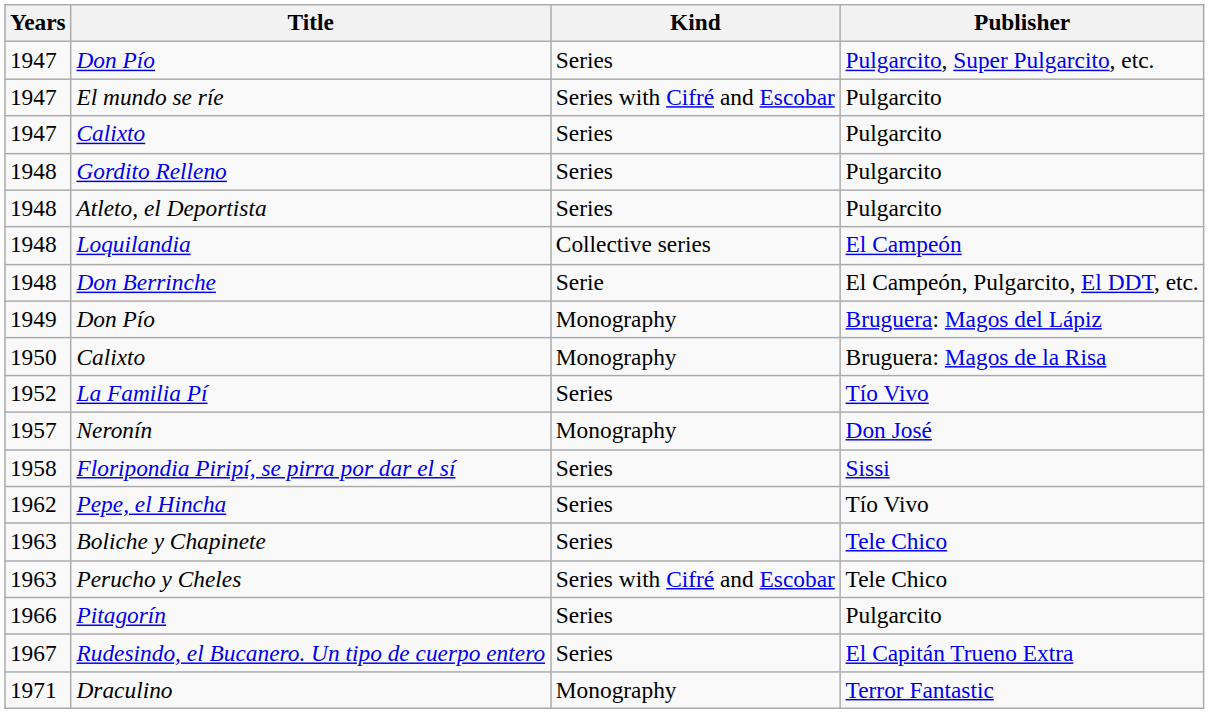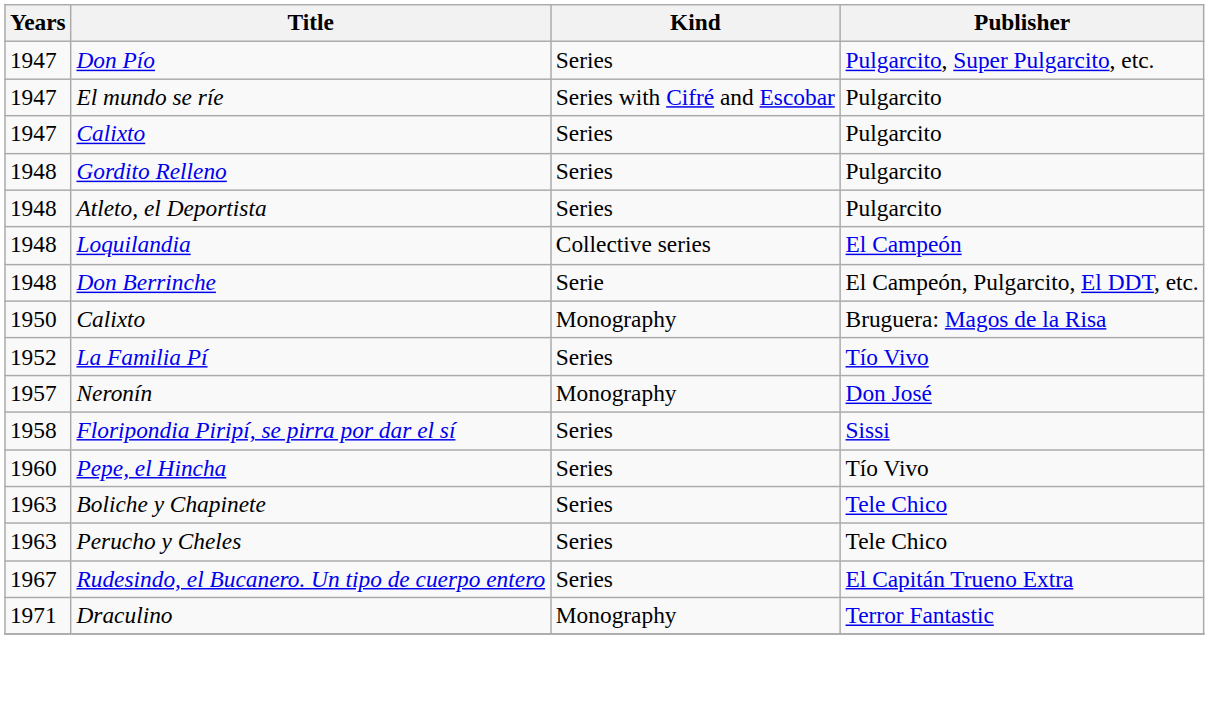- row: 1949 | Don Pío | Monography | Bruguera: Magos del Lápiz
Pepe, el Hincha | Years: 1962 -> 1960
Perucho y Cheles | Kind: Series with Cifré and Escobar -> Series
- row: 1966 | Pitagorín | Series | Pulgarcito
